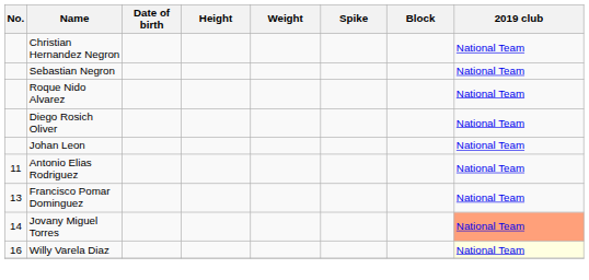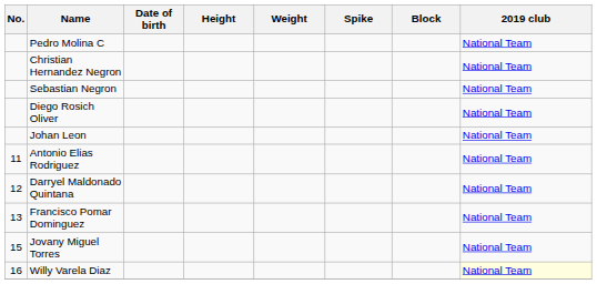+ row: Pedro Molina C | National Team
- row: Roque Nido Alvarez | National Team
+ row: 12 | Darryel Maldonado Quintana | National Team
Jovany Miguel Torres | No.: 14 -> 15
Jovany Miguel Torres | 2019 club: lightsalmon background -> no background
